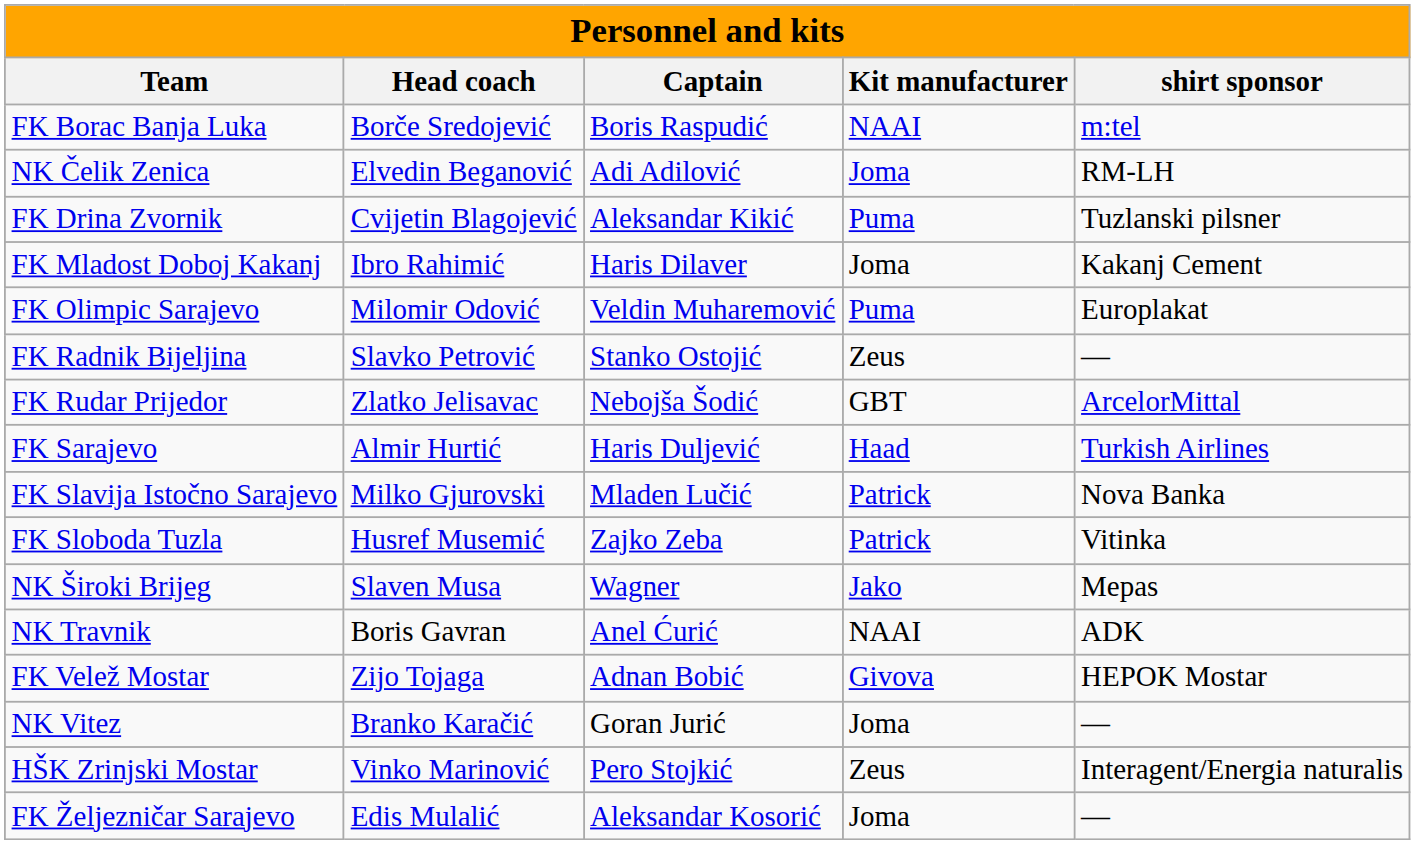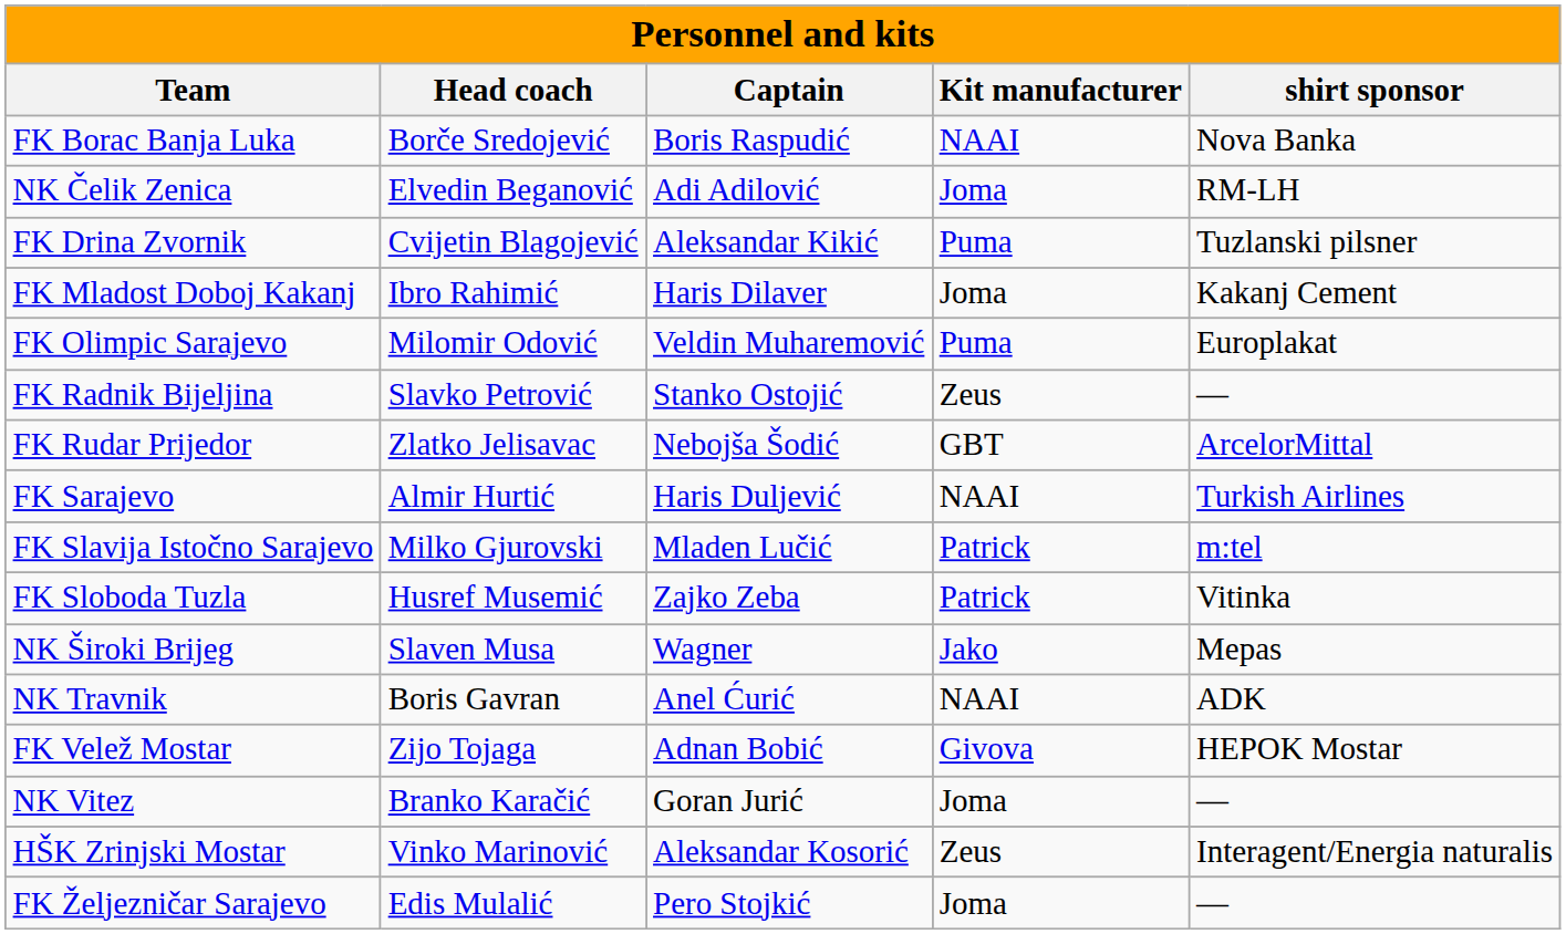FK Borac Banja Luka | shirt sponsor: m:tel -> Nova Banka
FK Sarajevo | Kit manufacturer: Haad -> NAAI
FK Slavija Istočno Sarajevo | shirt sponsor: Nova Banka -> m:tel
HŠK Zrinjski Mostar | Captain: Pero Stojkić -> Aleksandar Kosorić
FK Željezničar Sarajevo | Captain: Aleksandar Kosorić -> Pero Stojkić
